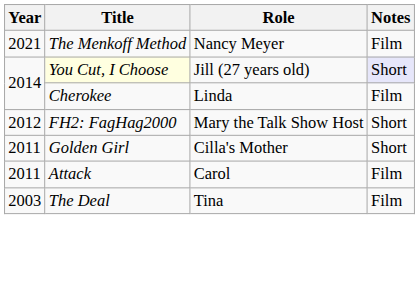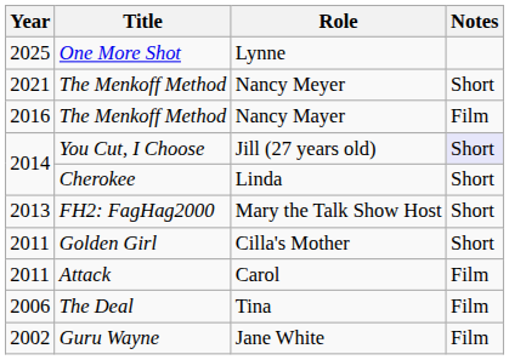+ row: 2025 | One More Shot | Lynne
Nancy Meyer | Notes: Film -> Short
+ row: 2016 | The Menkoff Method | Nancy Mayer | Film
Jill (27 years old) | Title: lightyellow background -> no background
Linda | Notes: Film -> Short
Mary the Talk Show Host | Year: 2012 -> 2013
Tina | Year: 2003 -> 2006
+ row: 2002 | Guru Wayne | Jane White | Film
